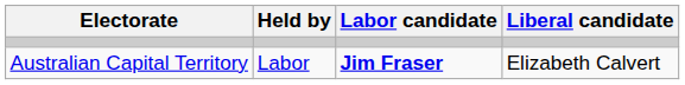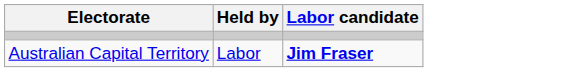- column: Liberal candidate | Elizabeth Calvert
